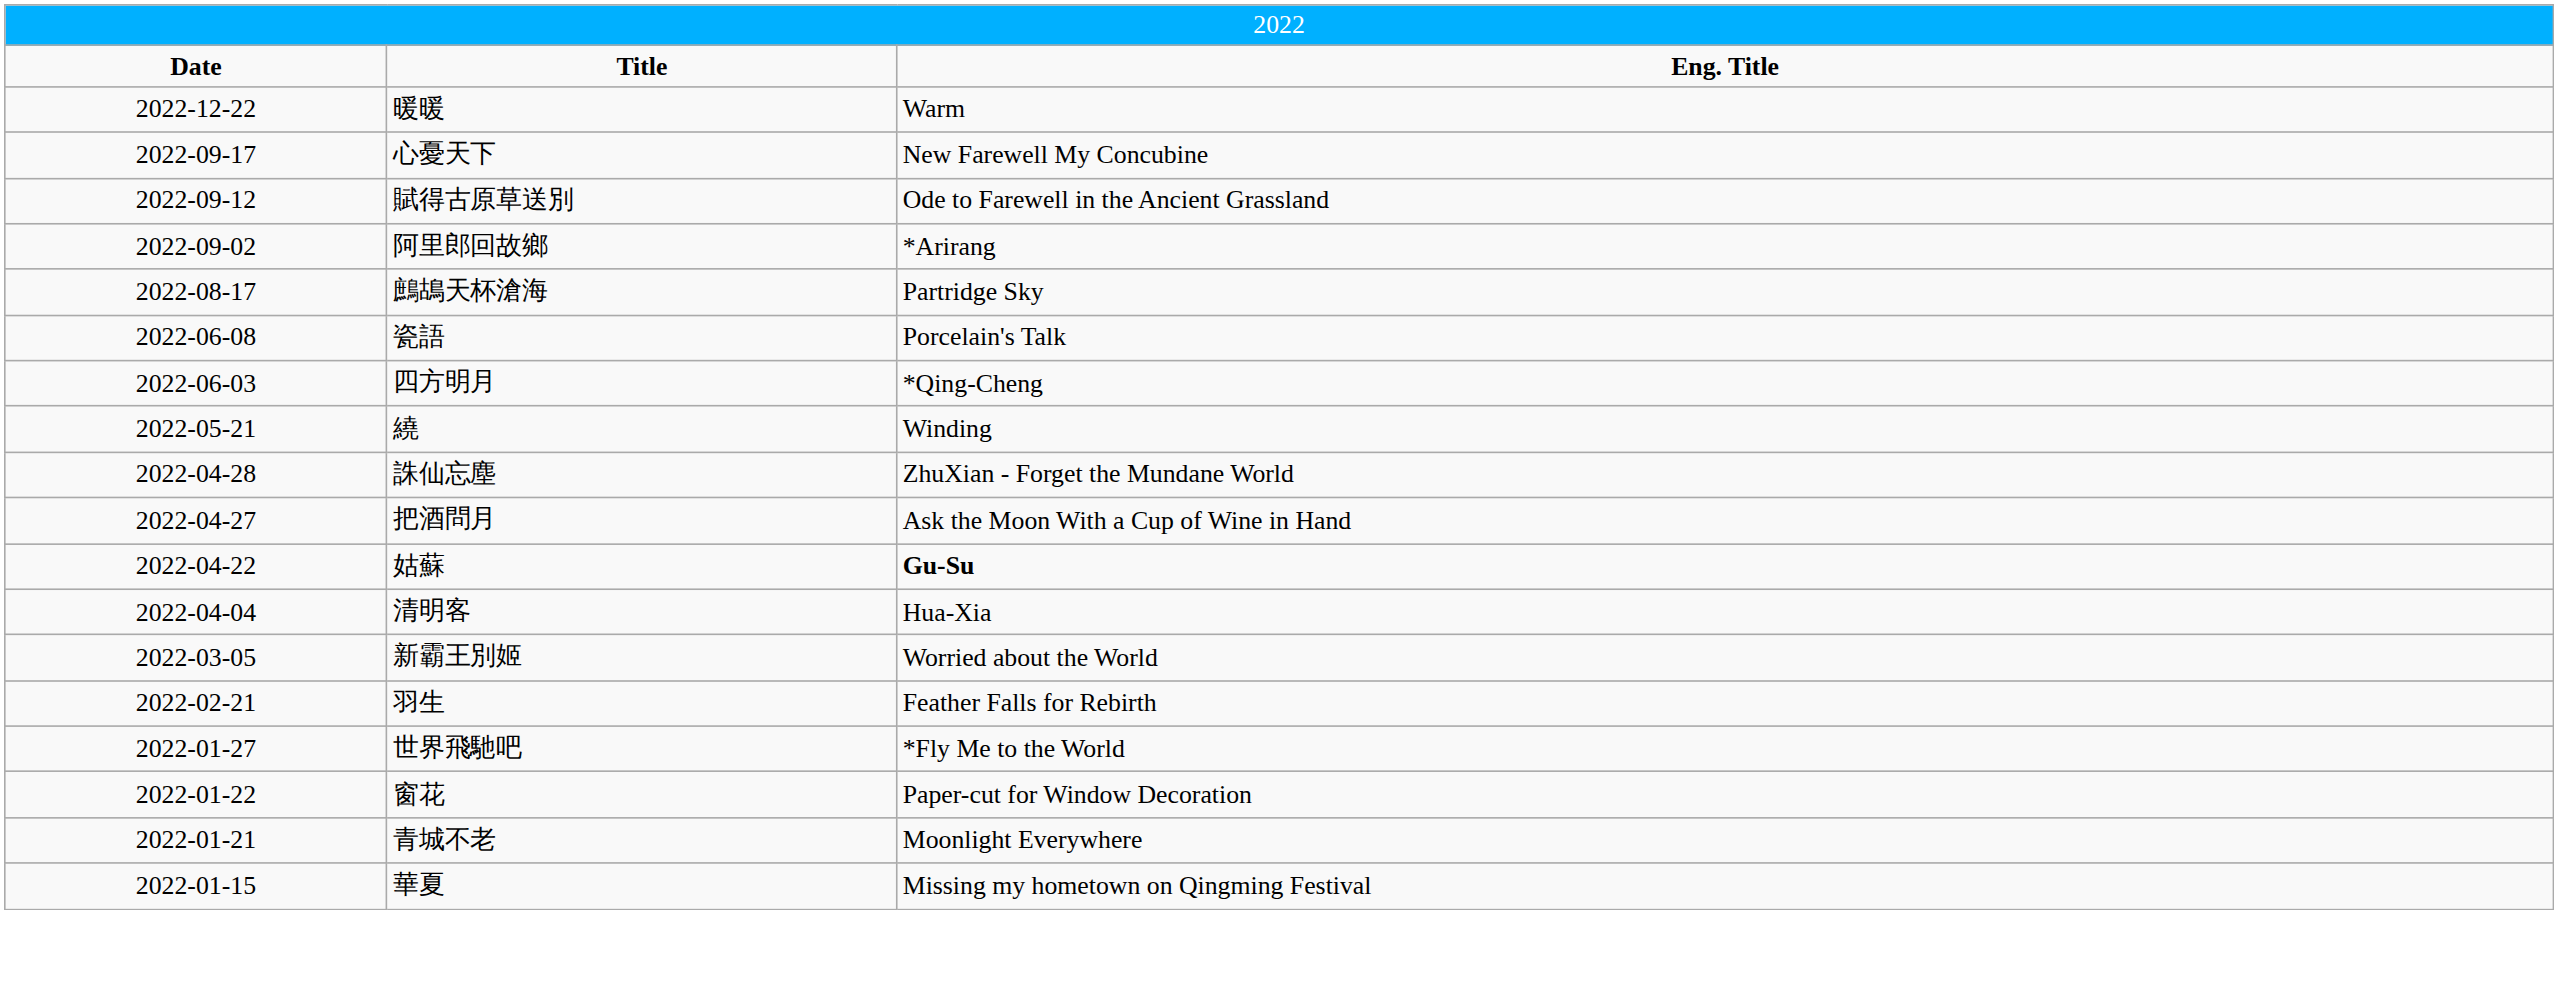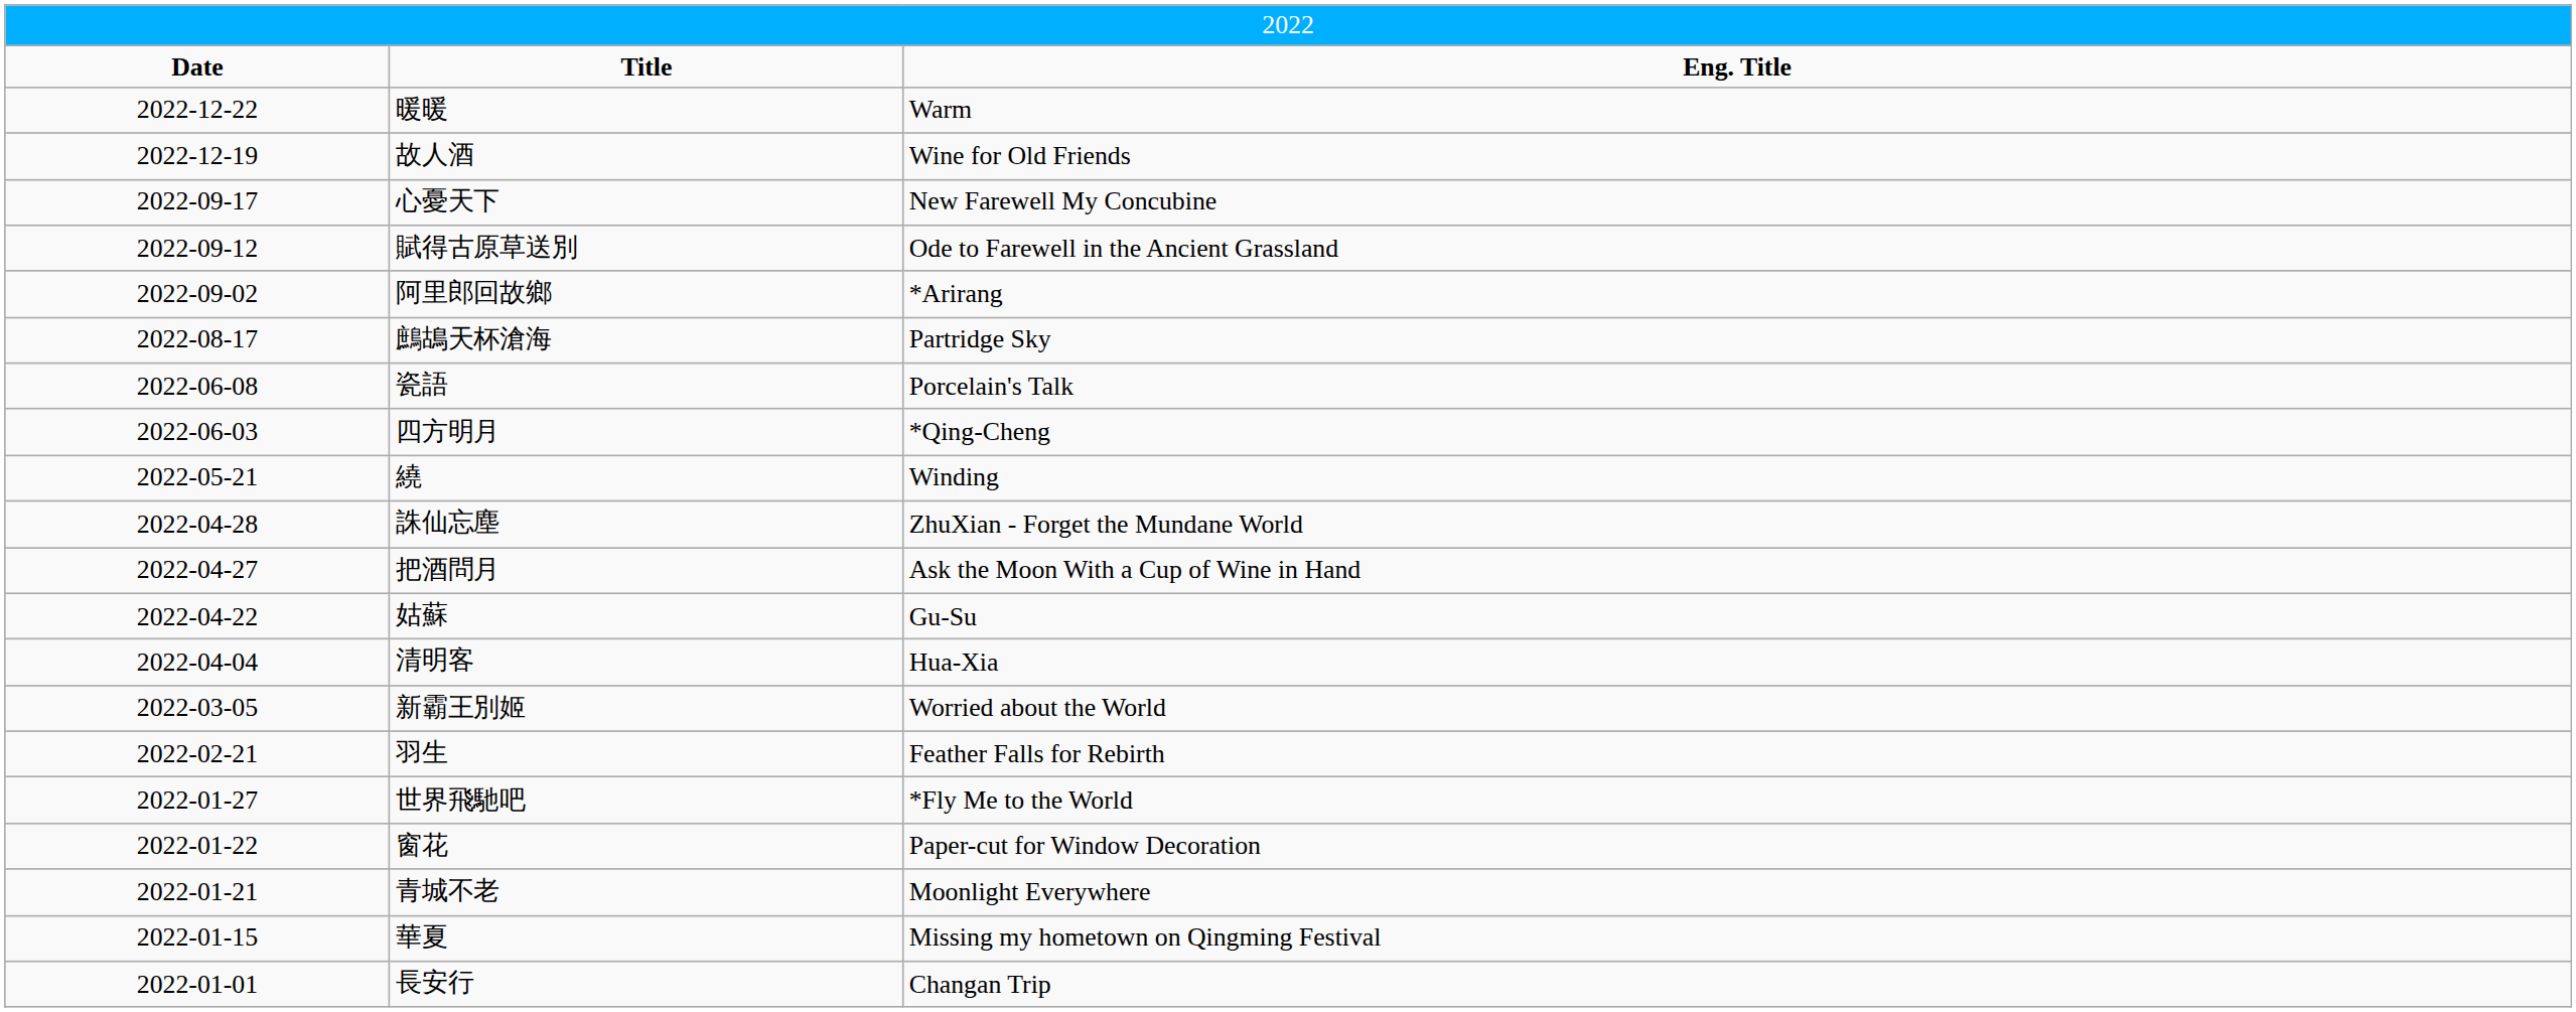+ row: 2022-12-19 | 故人酒 | Wine for Old Friends
姑蘇 | column 3: bold -> normal
+ row: 2022-01-01 | 長安行 | Changan Trip
